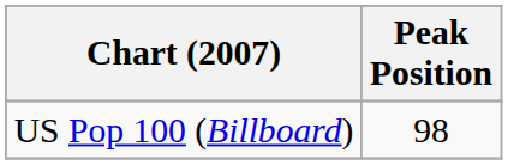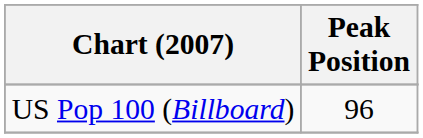US Pop 100 (Billboard) | Peak Position: 98 -> 96
